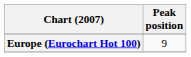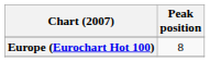Europe (Eurochart Hot 100) | Peak position: 9 -> 8
